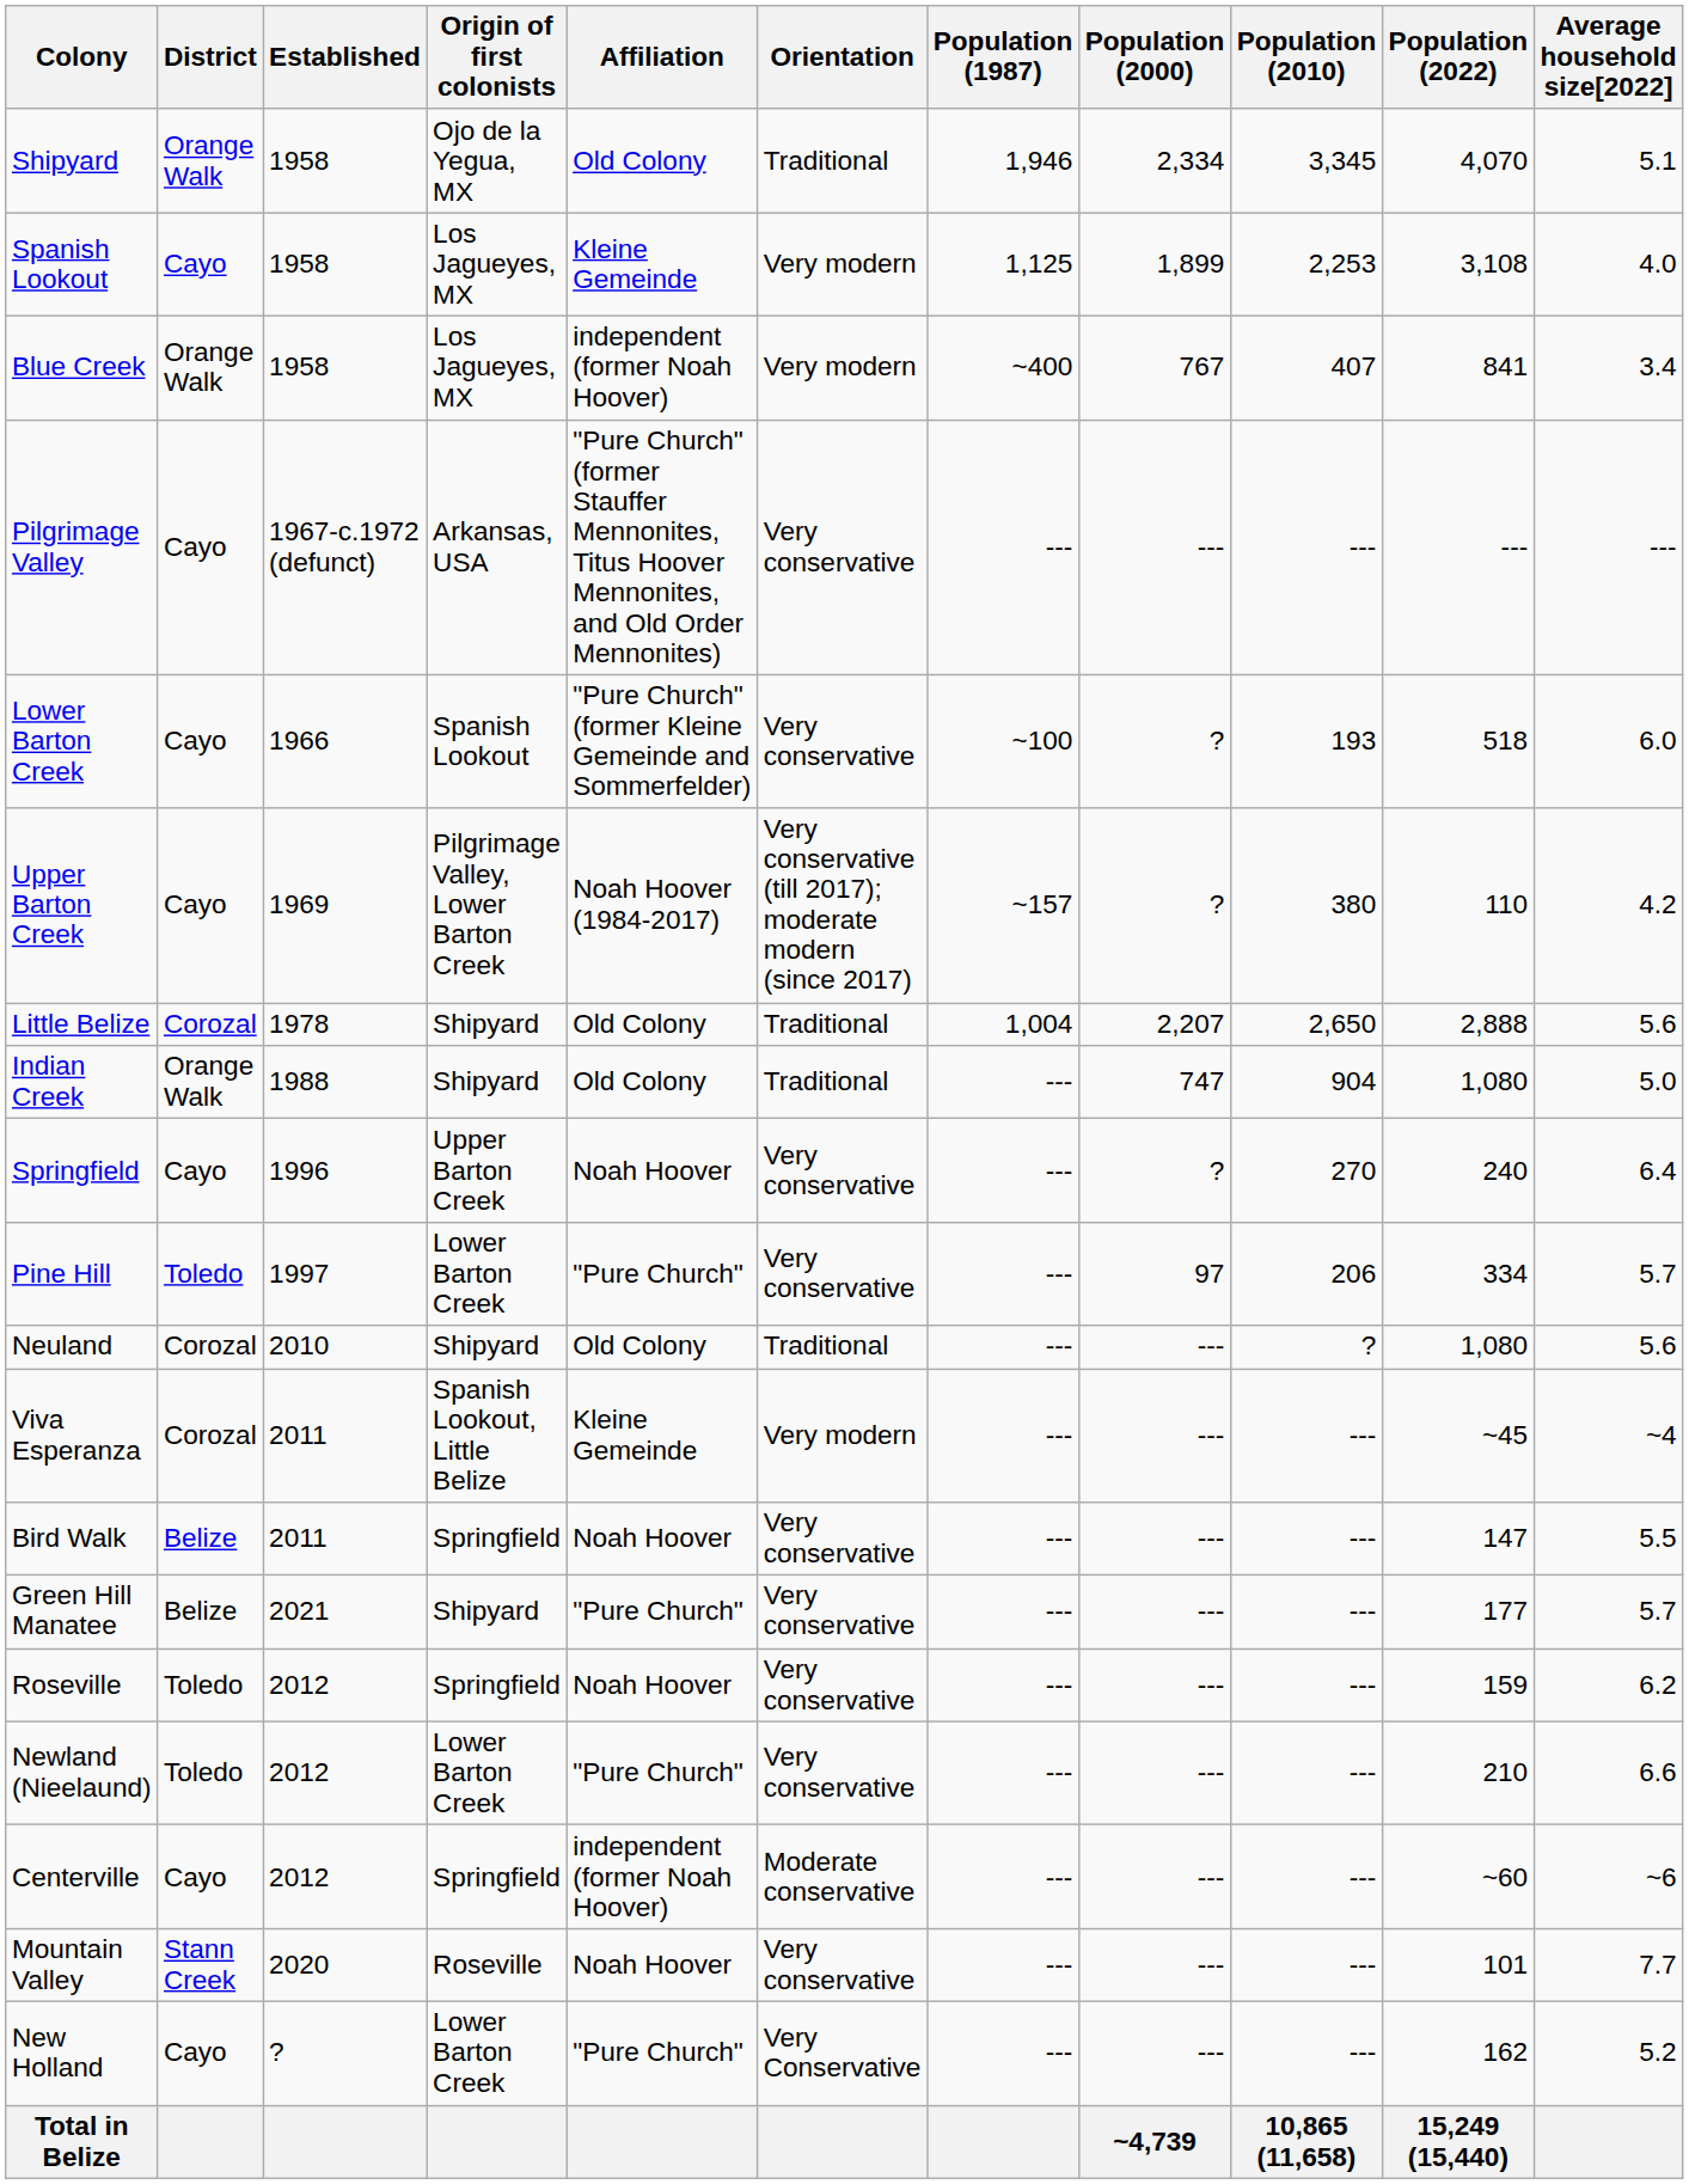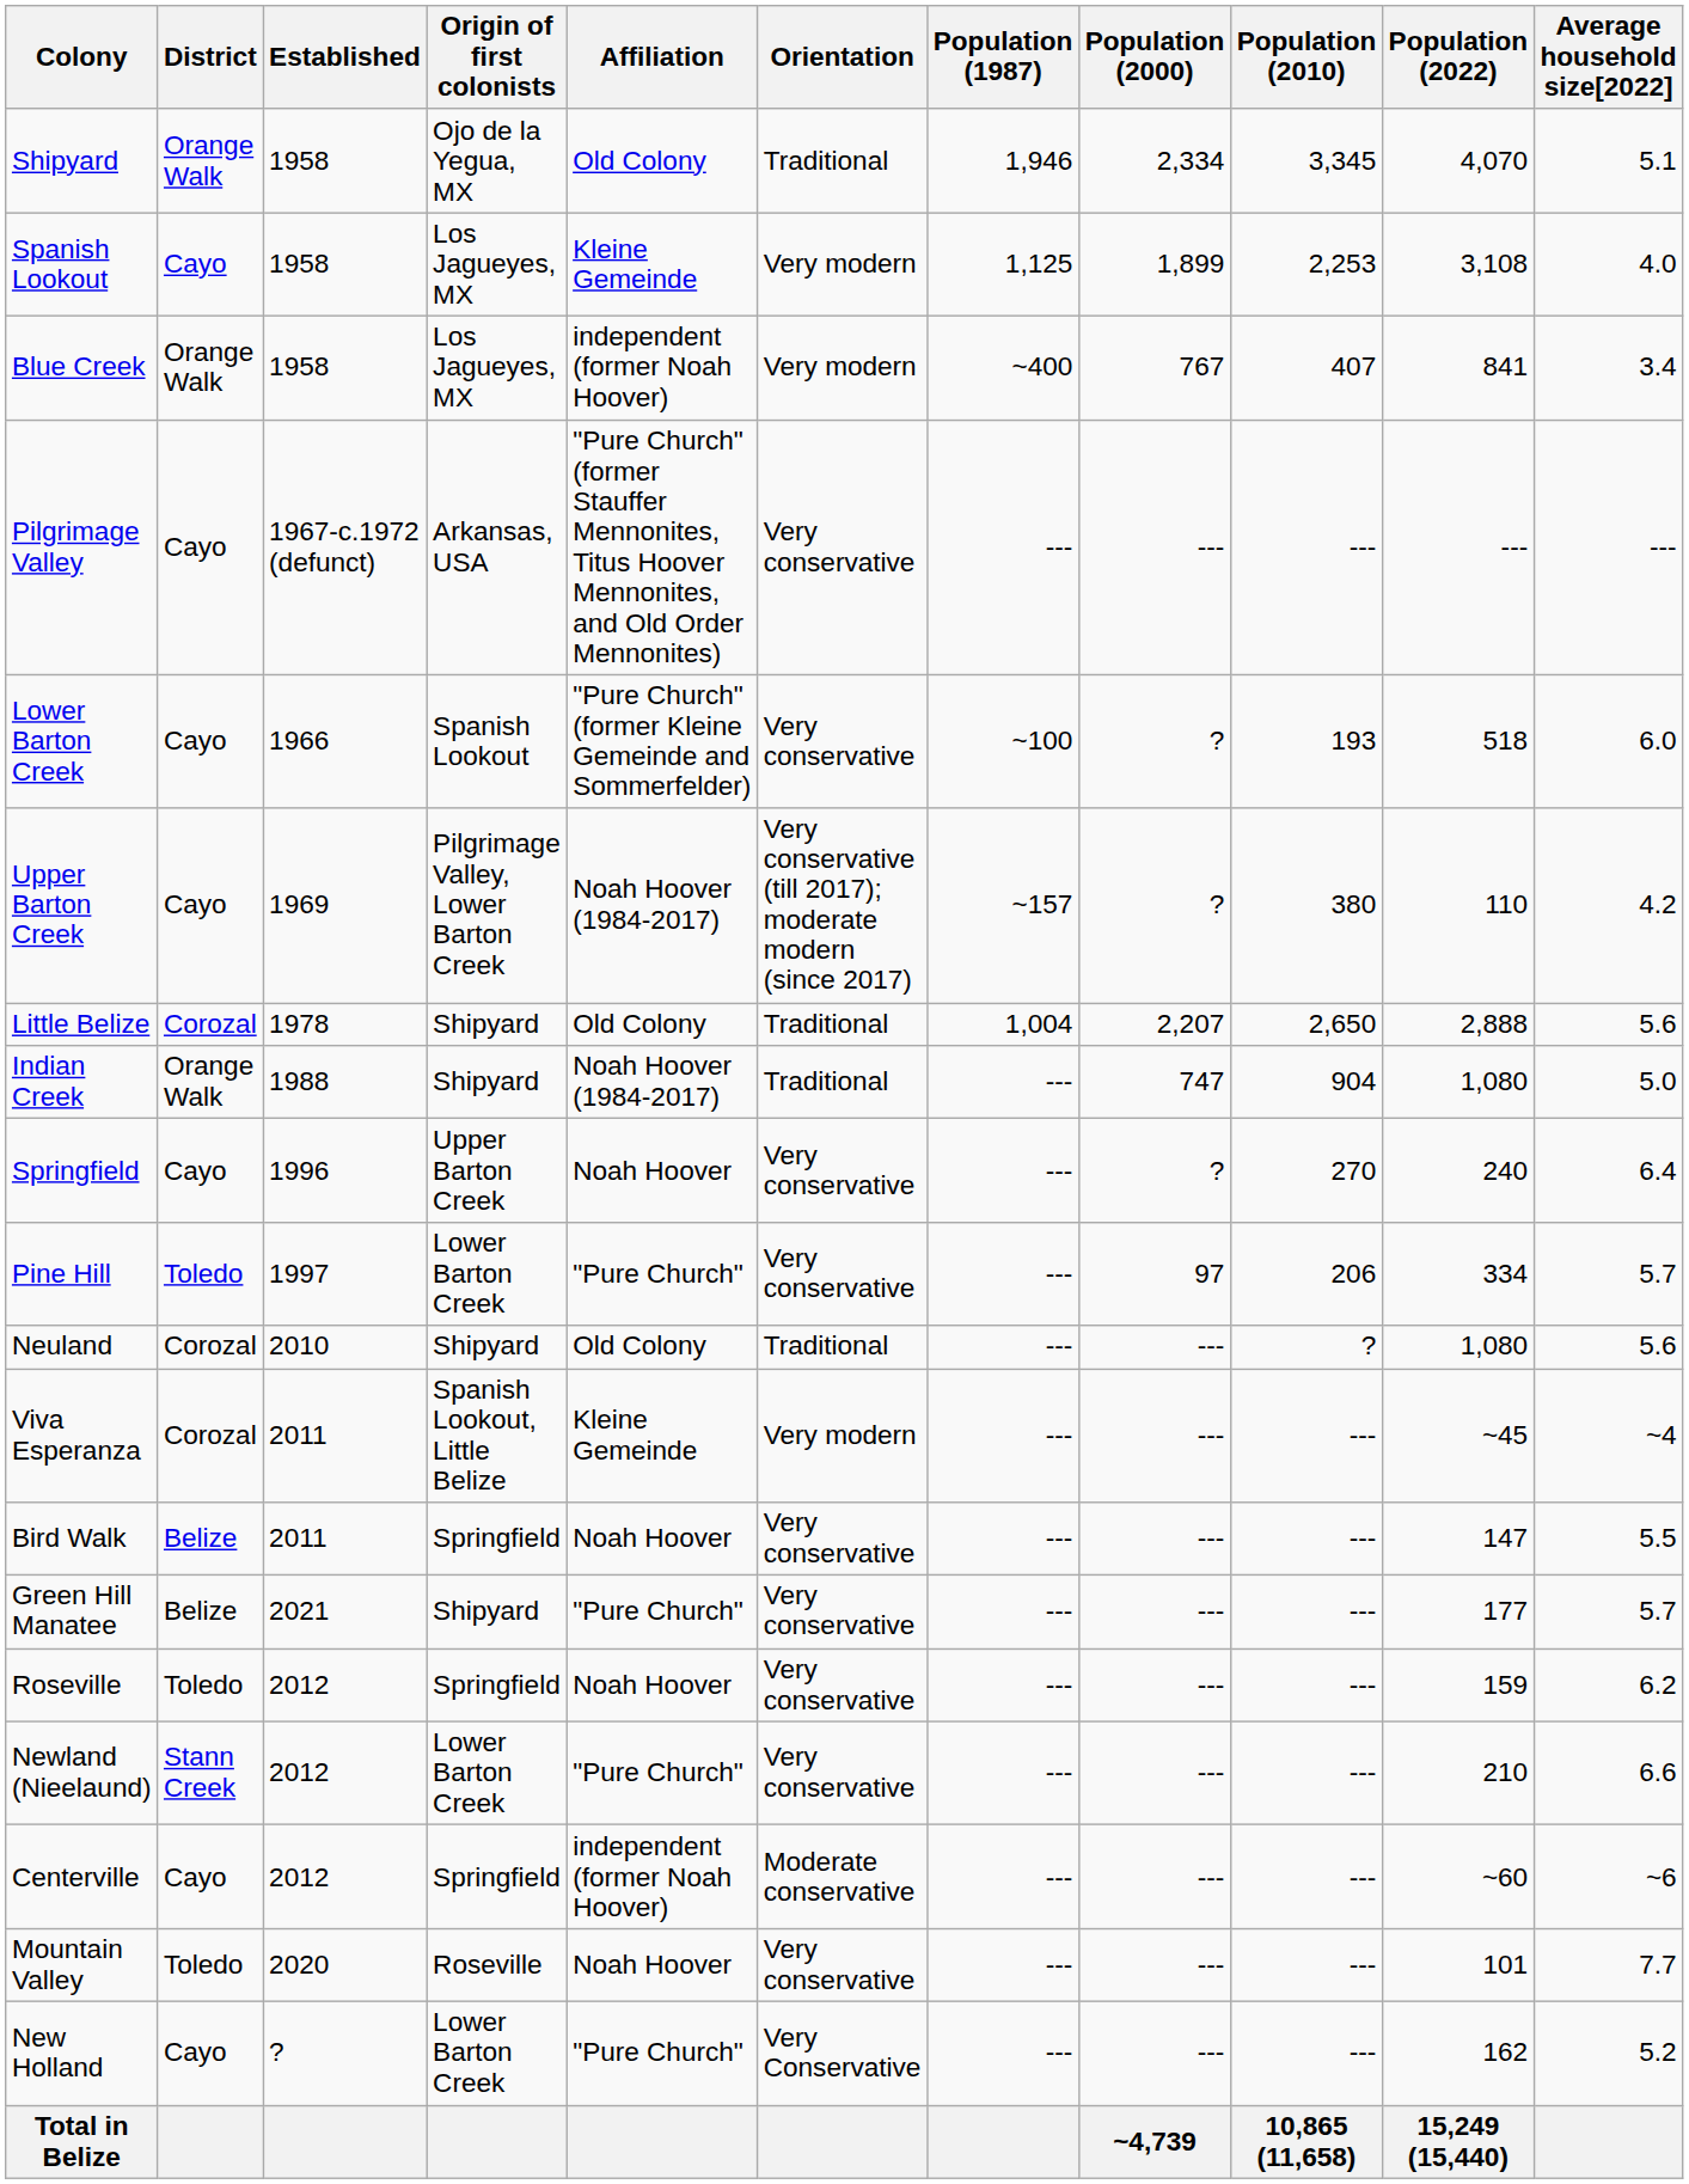Indian Creek | Affiliation: Old Colony -> Noah Hoover (1984-2017)
Newland (Nieelaund) | District: Toledo -> Stann Creek
Mountain Valley | District: Stann Creek -> Toledo
